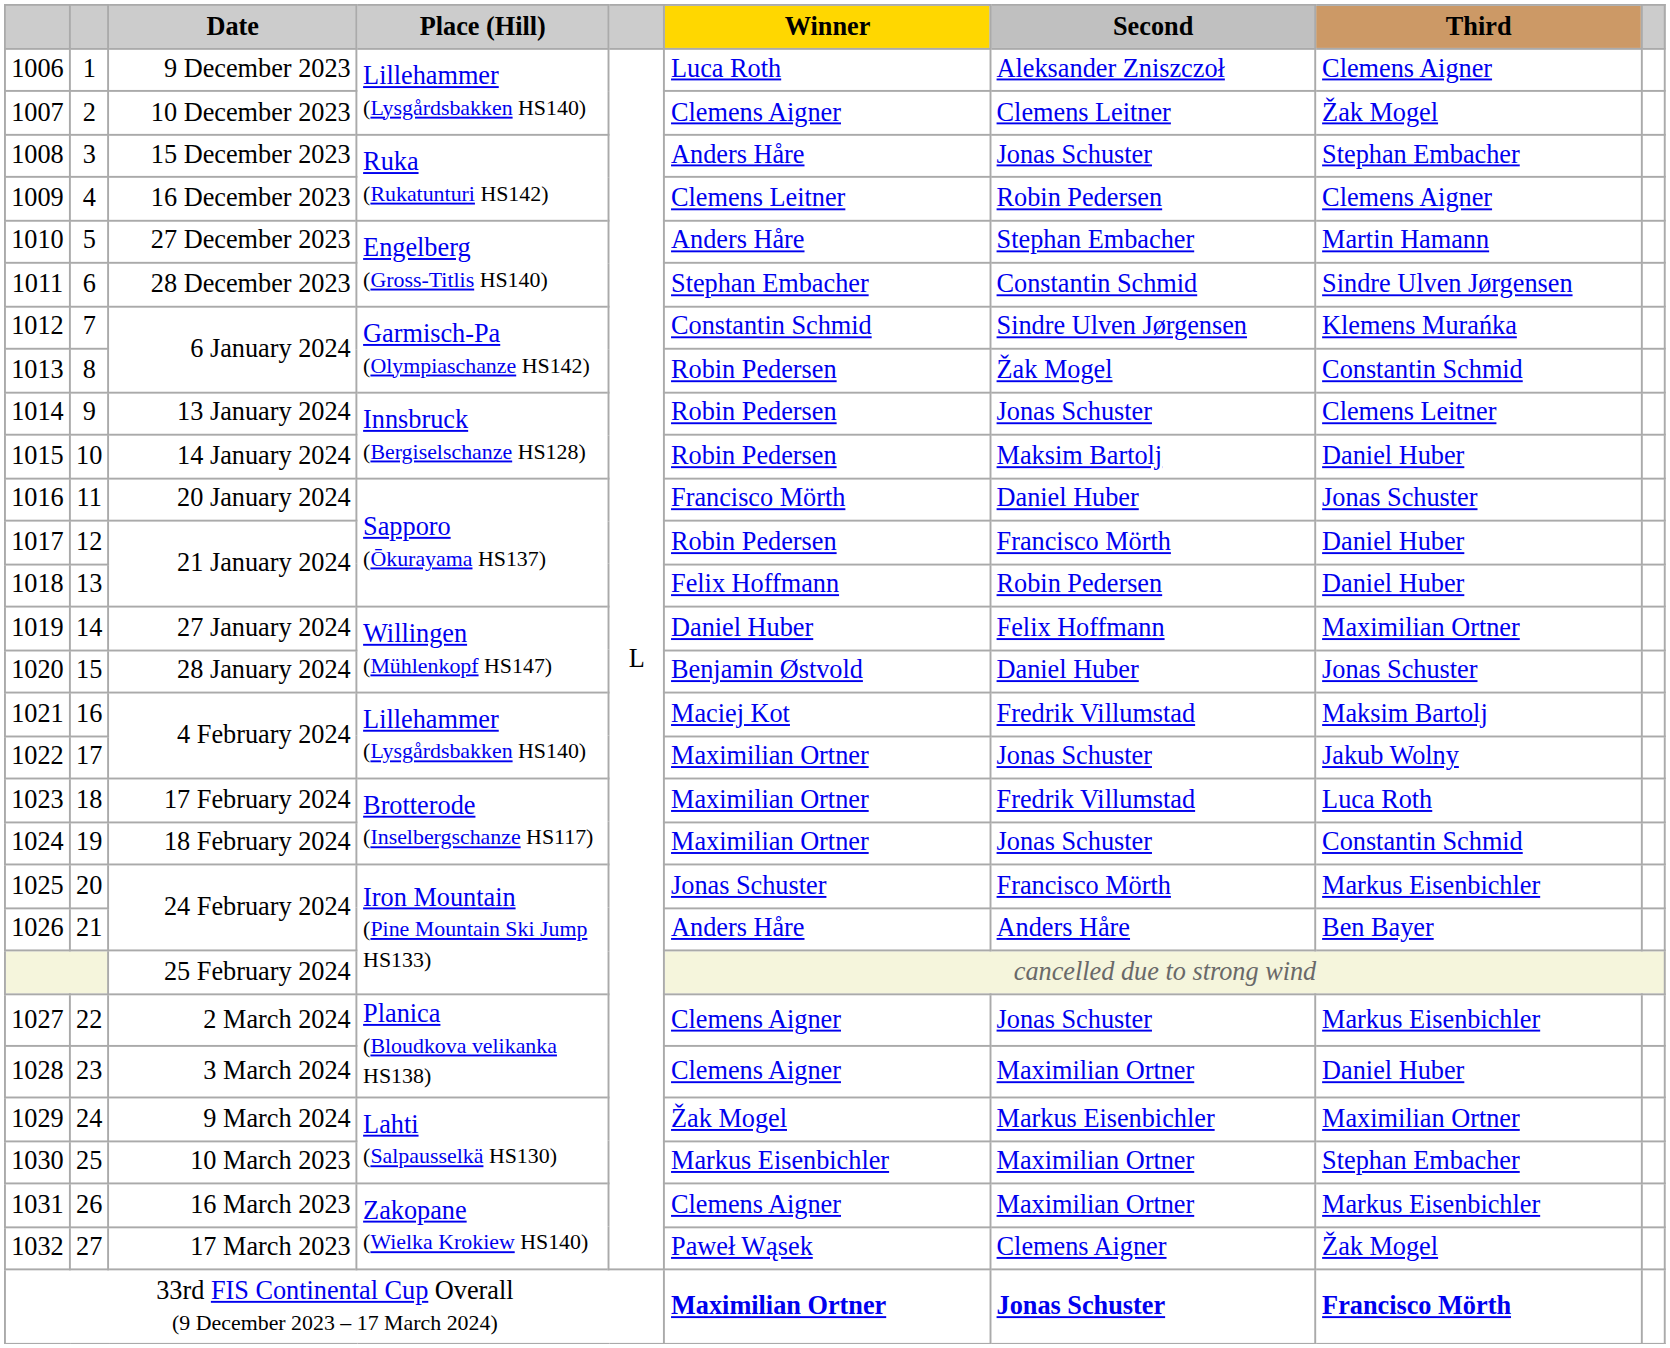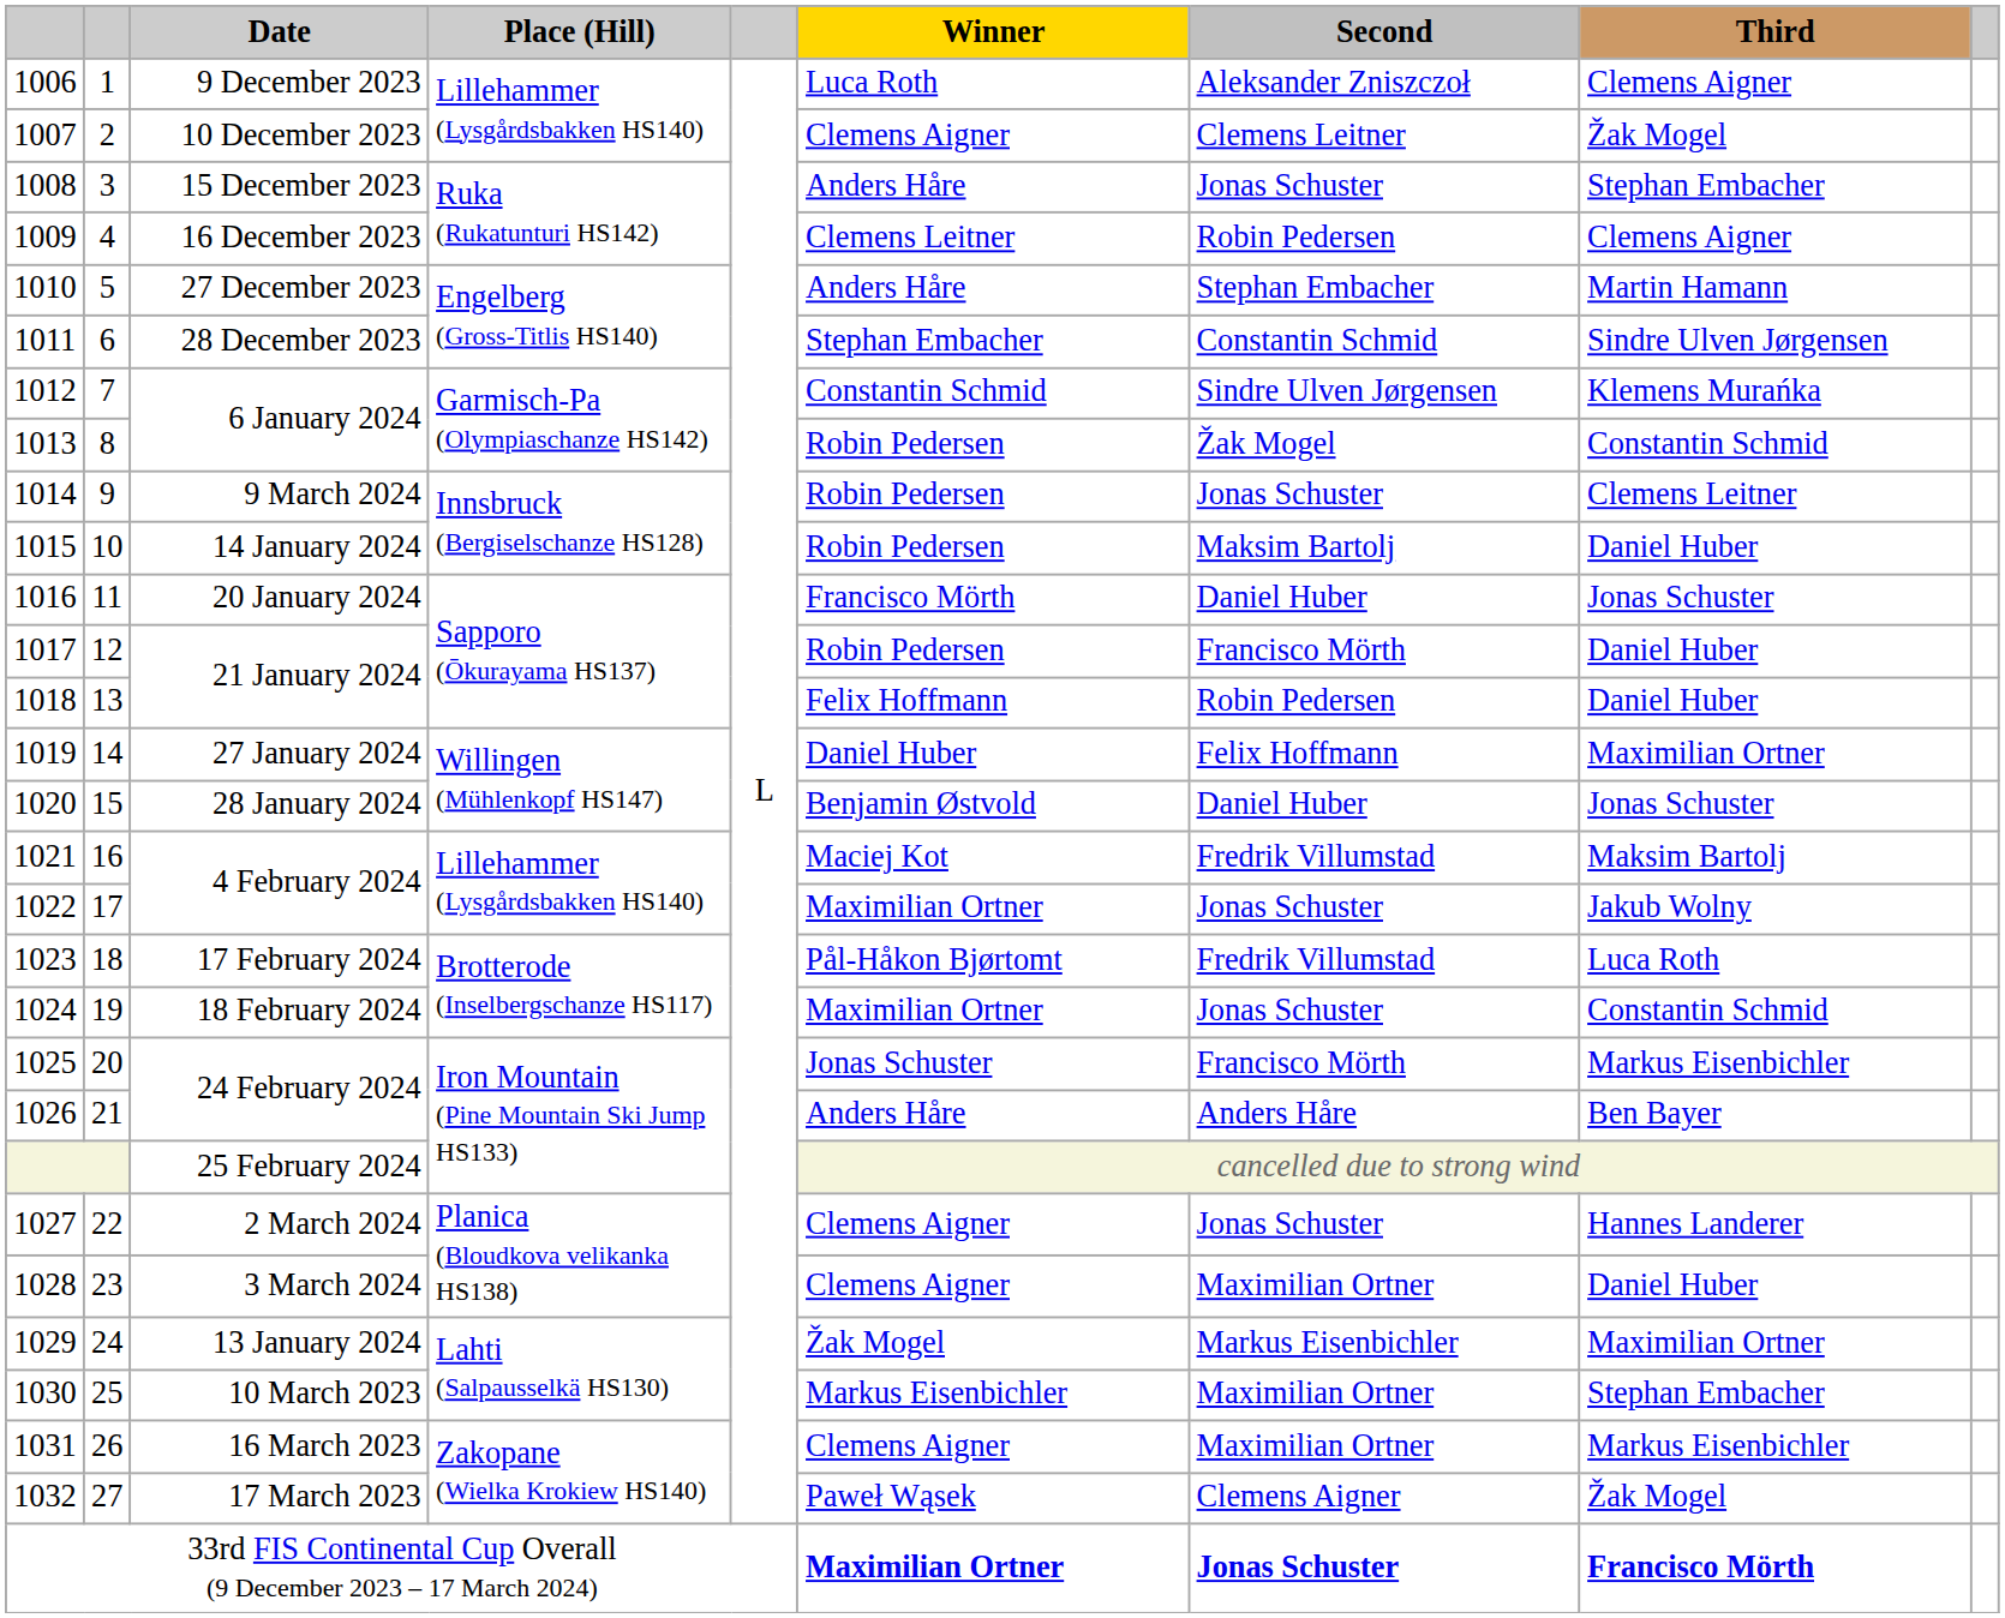1014 | Date: 13 January 2024 -> 9 March 2024
1023 | Winner: Maximilian Ortner -> Pål-Håkon Bjørtomt
1027 | Third: Markus Eisenbichler -> Hannes Landerer
1029 | Date: 9 March 2024 -> 13 January 2024
